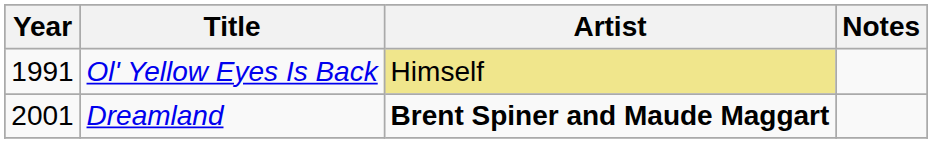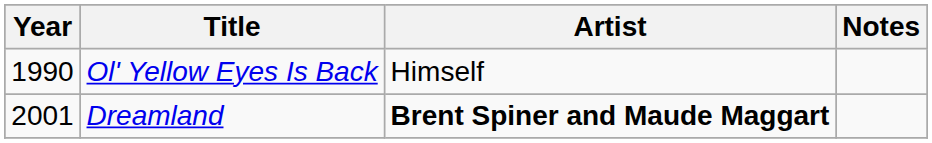Ol' Yellow Eyes Is Back | Year: 1991 -> 1990
Ol' Yellow Eyes Is Back | Artist: khaki background -> no background
